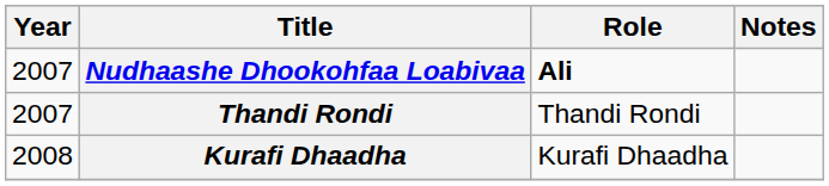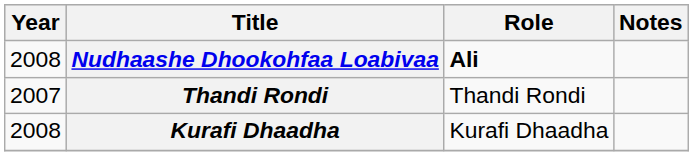Nudhaashe Dhookohfaa Loabivaa | Year: 2007 -> 2008
